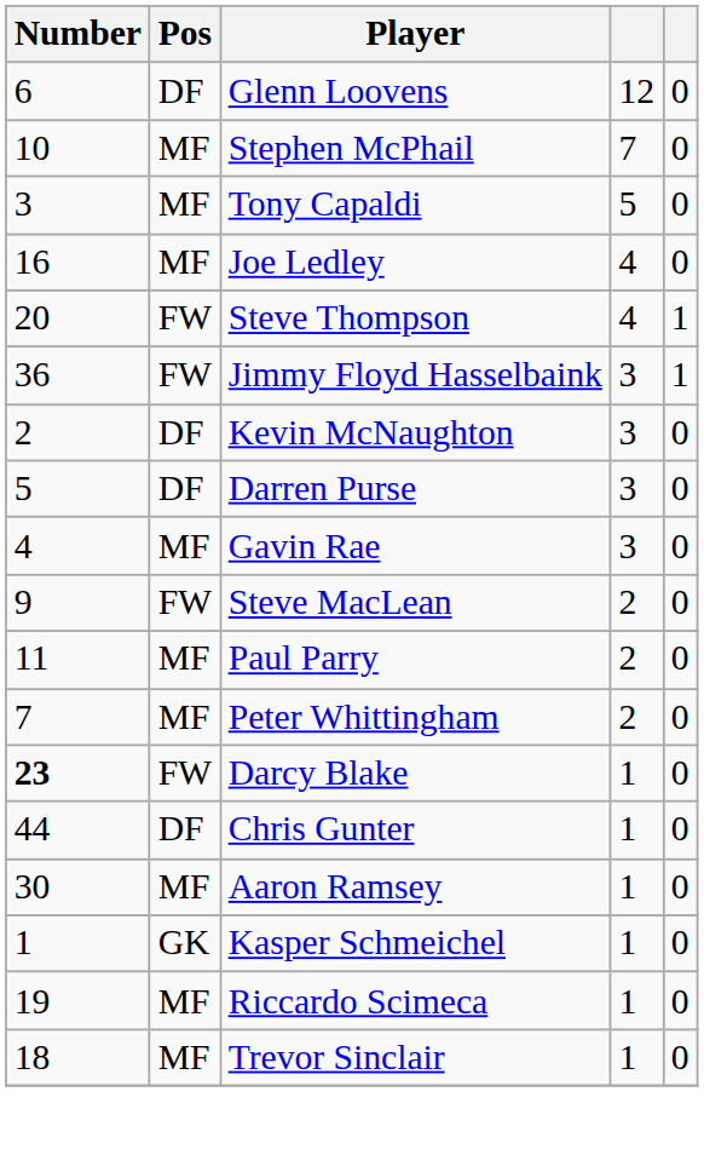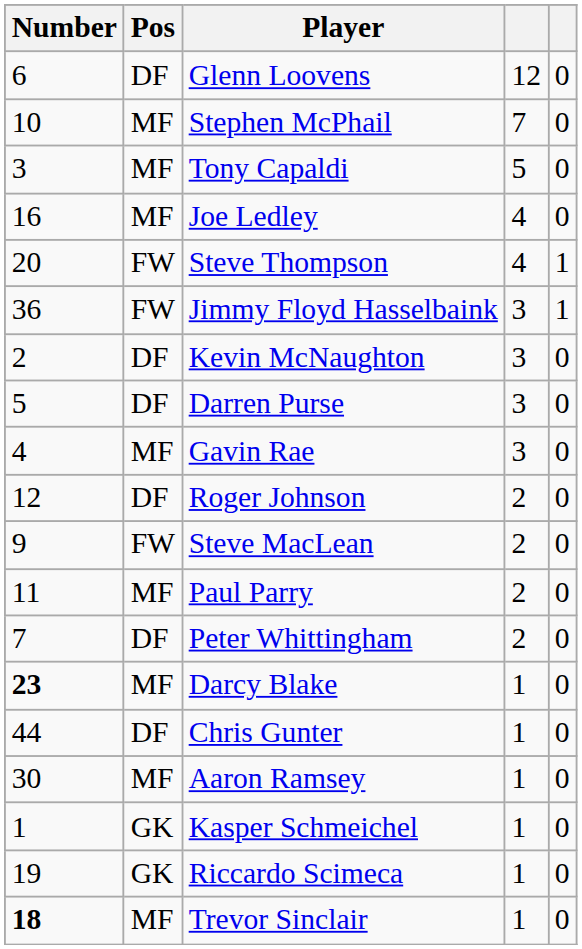+ row: 12 | DF | Roger Johnson | 2 | 0
Peter Whittingham | Pos: MF -> DF
Darcy Blake | Pos: FW -> MF
Riccardo Scimeca | Pos: MF -> GK
Trevor Sinclair | Number: normal -> bold
